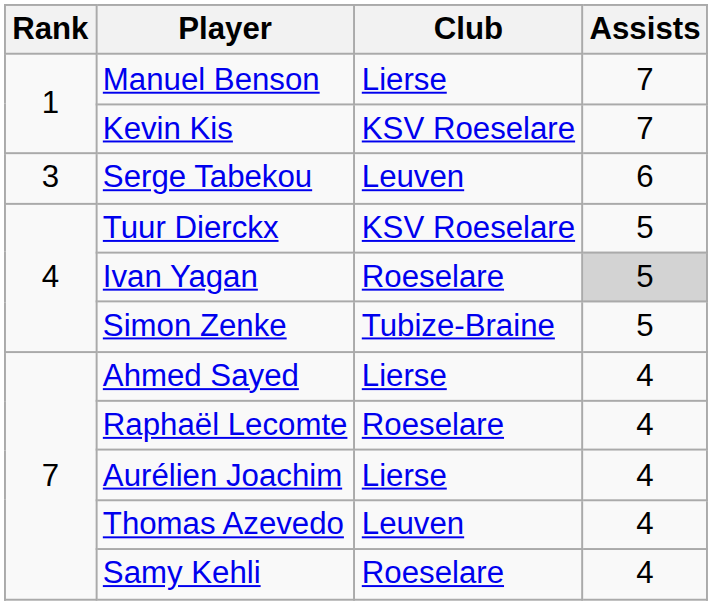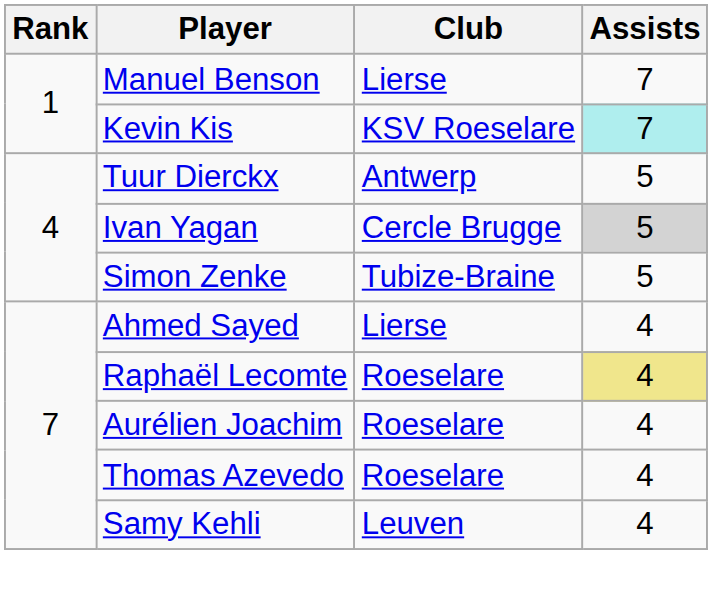Kevin Kis | Assists: no background -> paleturquoise background
- row: 3 | Serge Tabekou | Leuven | 6
Tuur Dierckx | Club: KSV Roeselare -> Antwerp
Ivan Yagan | Club: Roeselare -> Cercle Brugge
Raphaël Lecomte | Assists: no background -> khaki background
Aurélien Joachim | Club: Lierse -> Roeselare
Thomas Azevedo | Club: Leuven -> Roeselare
Samy Kehli | Club: Roeselare -> Leuven
